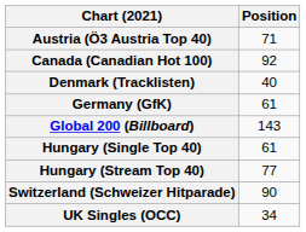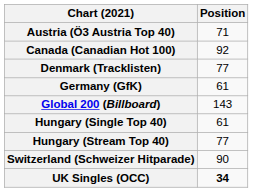Denmark (Tracklisten) | Position: 40 -> 77
UK Singles (OCC) | Position: normal -> bold
